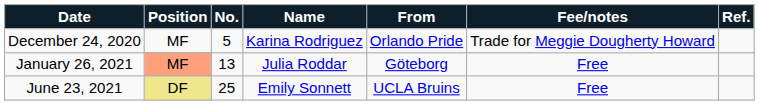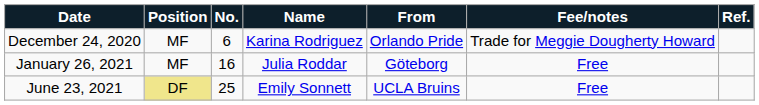December 24, 2020 | No.: 5 -> 6
January 26, 2021 | Position: lightsalmon background -> no background
January 26, 2021 | No.: 13 -> 16
